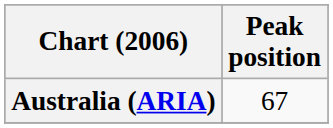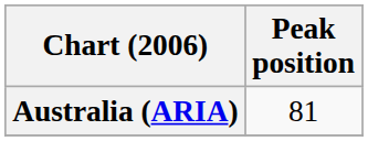Australia (ARIA) | Peak position: 67 -> 81
